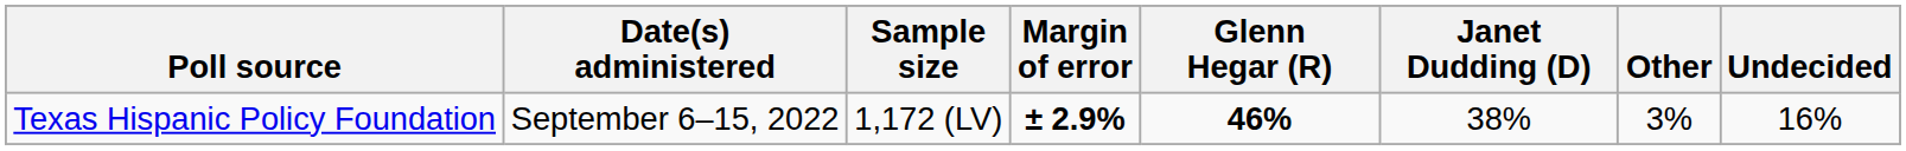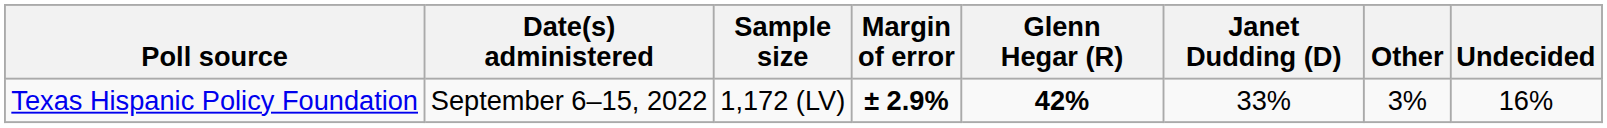Texas Hispanic Policy Foundation | Glenn Hegar (R): 46% -> 42%
Texas Hispanic Policy Foundation | Janet Dudding (D): 38% -> 33%
